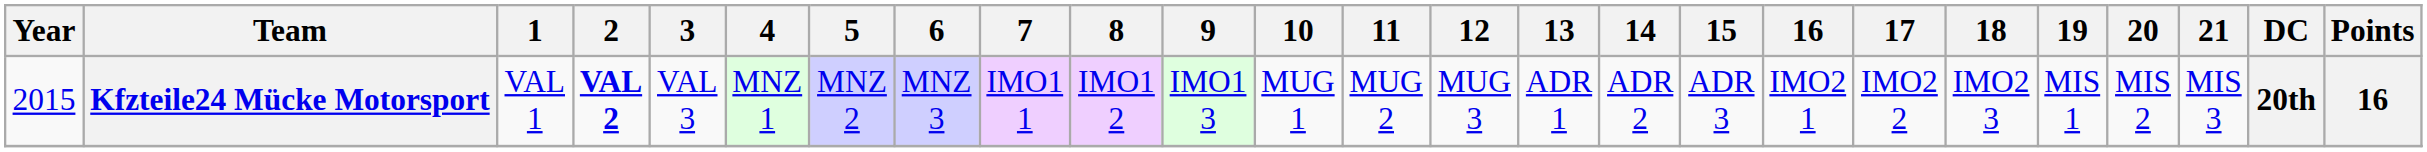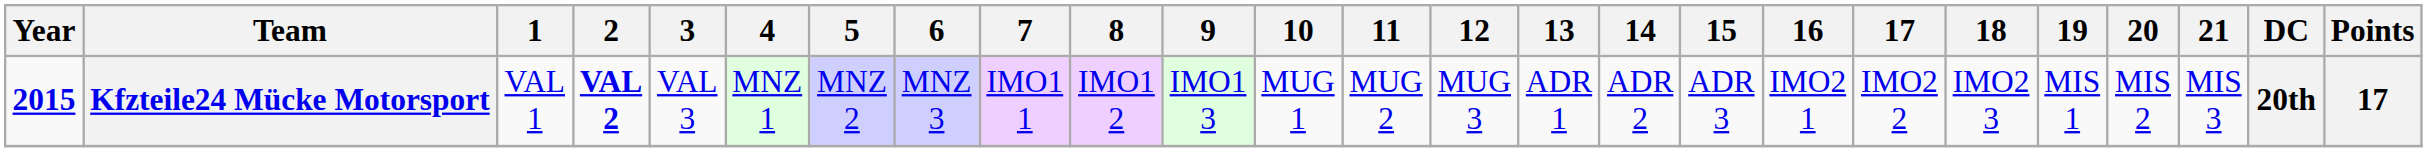Kfzteile24 Mücke Motorsport | Year: normal -> bold
Kfzteile24 Mücke Motorsport | Points: 16 -> 17
